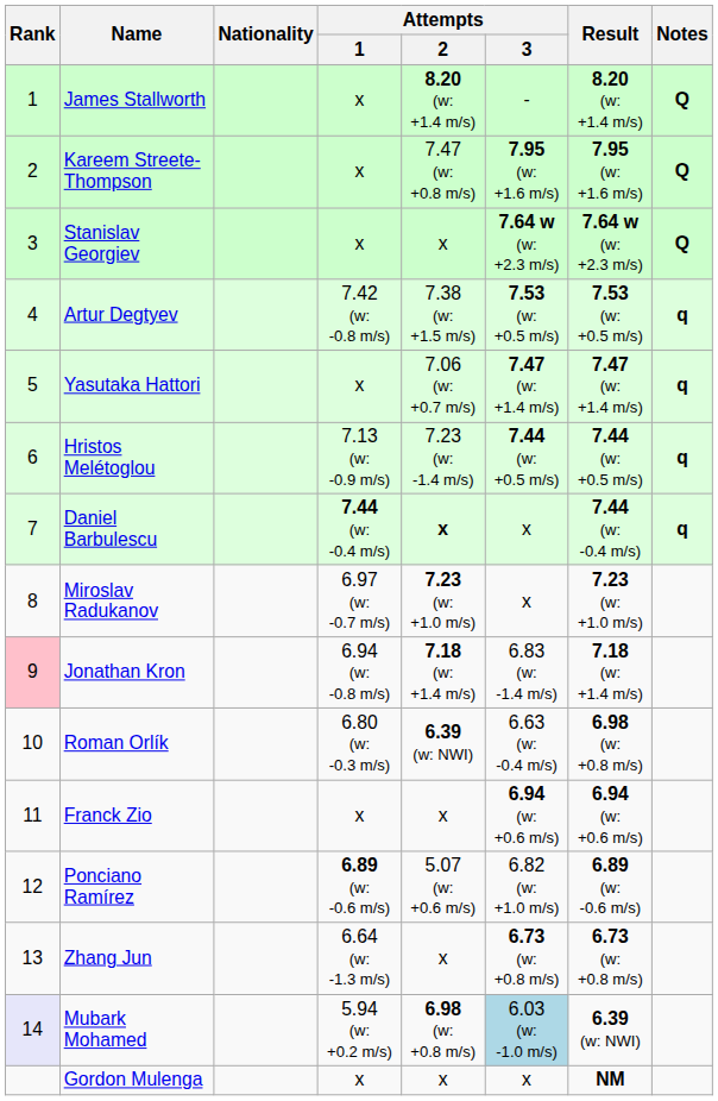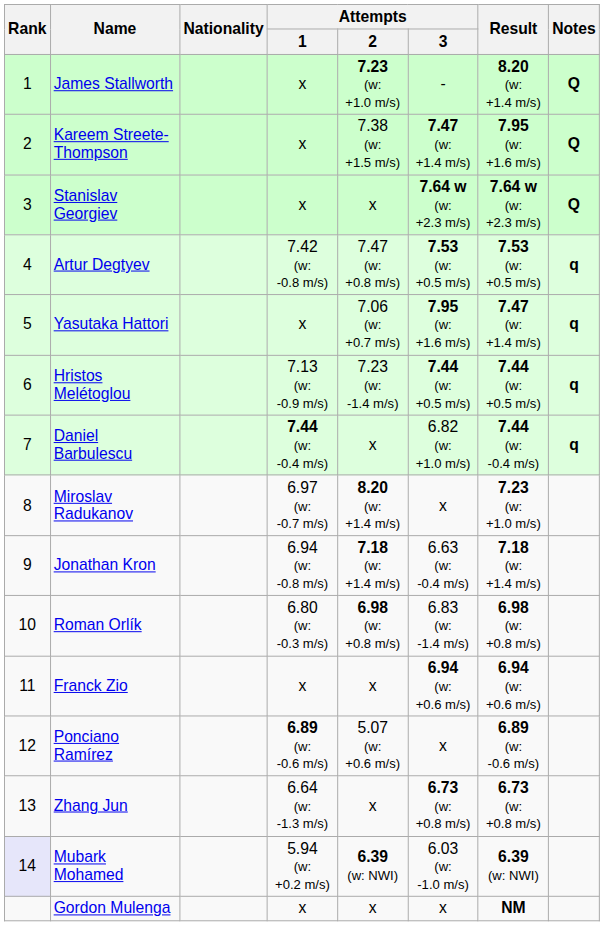James Stallworth | Attempts / 2: 8.20 (w: +1.4 m/s) -> 7.23 (w: +1.0 m/s)
Kareem Streete-Thompson | Attempts / 2: 7.47 (w: +0.8 m/s) -> 7.38 (w: +1.5 m/s)
Kareem Streete-Thompson | Attempts / 3: 7.95 (w: +1.6 m/s) -> 7.47 (w: +1.4 m/s)
Artur Degtyev | Attempts / 2: 7.38 (w: +1.5 m/s) -> 7.47 (w: +0.8 m/s)
Yasutaka Hattori | Attempts / 3: 7.47 (w: +1.4 m/s) -> 7.95 (w: +1.6 m/s)
Daniel Barbulescu | Attempts / 2: bold -> normal
Daniel Barbulescu | Attempts / 3: x -> 6.82 (w: +1.0 m/s)
Miroslav Radukanov | Attempts / 2: 7.23 (w: +1.0 m/s) -> 8.20 (w: +1.4 m/s)
Jonathan Kron | Rank: pink background -> no background
Jonathan Kron | Attempts / 3: 6.83 (w: -1.4 m/s) -> 6.63 (w: -0.4 m/s)
Roman Orlík | Attempts / 2: 6.39 (w: NWI) -> 6.98 (w: +0.8 m/s)
Roman Orlík | Attempts / 3: 6.63 (w: -0.4 m/s) -> 6.83 (w: -1.4 m/s)
Ponciano Ramírez | Attempts / 3: 6.82 (w: +1.0 m/s) -> x
Mubark Mohamed | Attempts / 2: 6.98 (w: +0.8 m/s) -> 6.39 (w: NWI)
Mubark Mohamed | Attempts / 3: lightblue background -> no background
